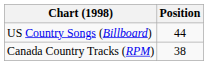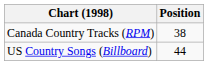rows swapped: Canada Country Tracks (RPM) <-> US Country Songs (Billboard)
